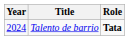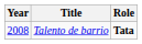Talento de barrio | Year: 2024 -> 2008
